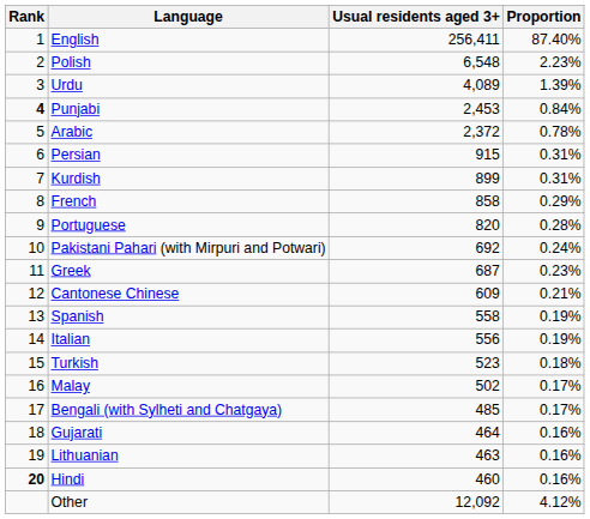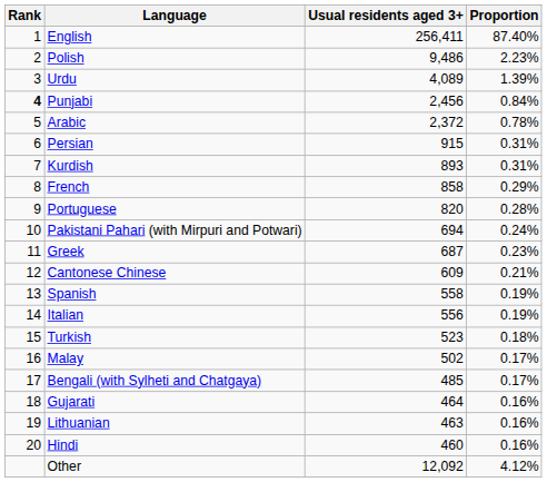Polish | Usual residents aged 3+: 6,548 -> 9,486
Punjabi | Usual residents aged 3+: 2,453 -> 2,456
Kurdish | Usual residents aged 3+: 899 -> 893
Pakistani Pahari (with Mirpuri and Potwari) | Usual residents aged 3+: 692 -> 694
Hindi | Rank: bold -> normal
